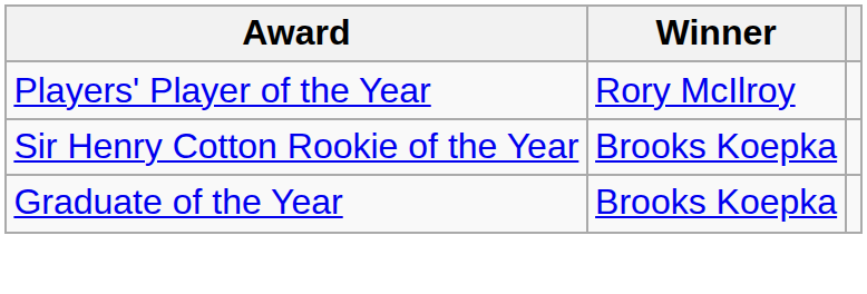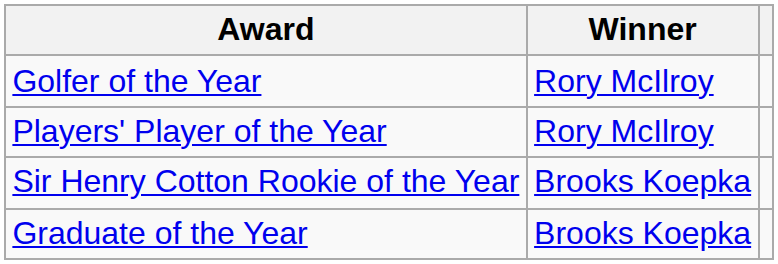+ row: Golfer of the Year | Rory McIlroy
